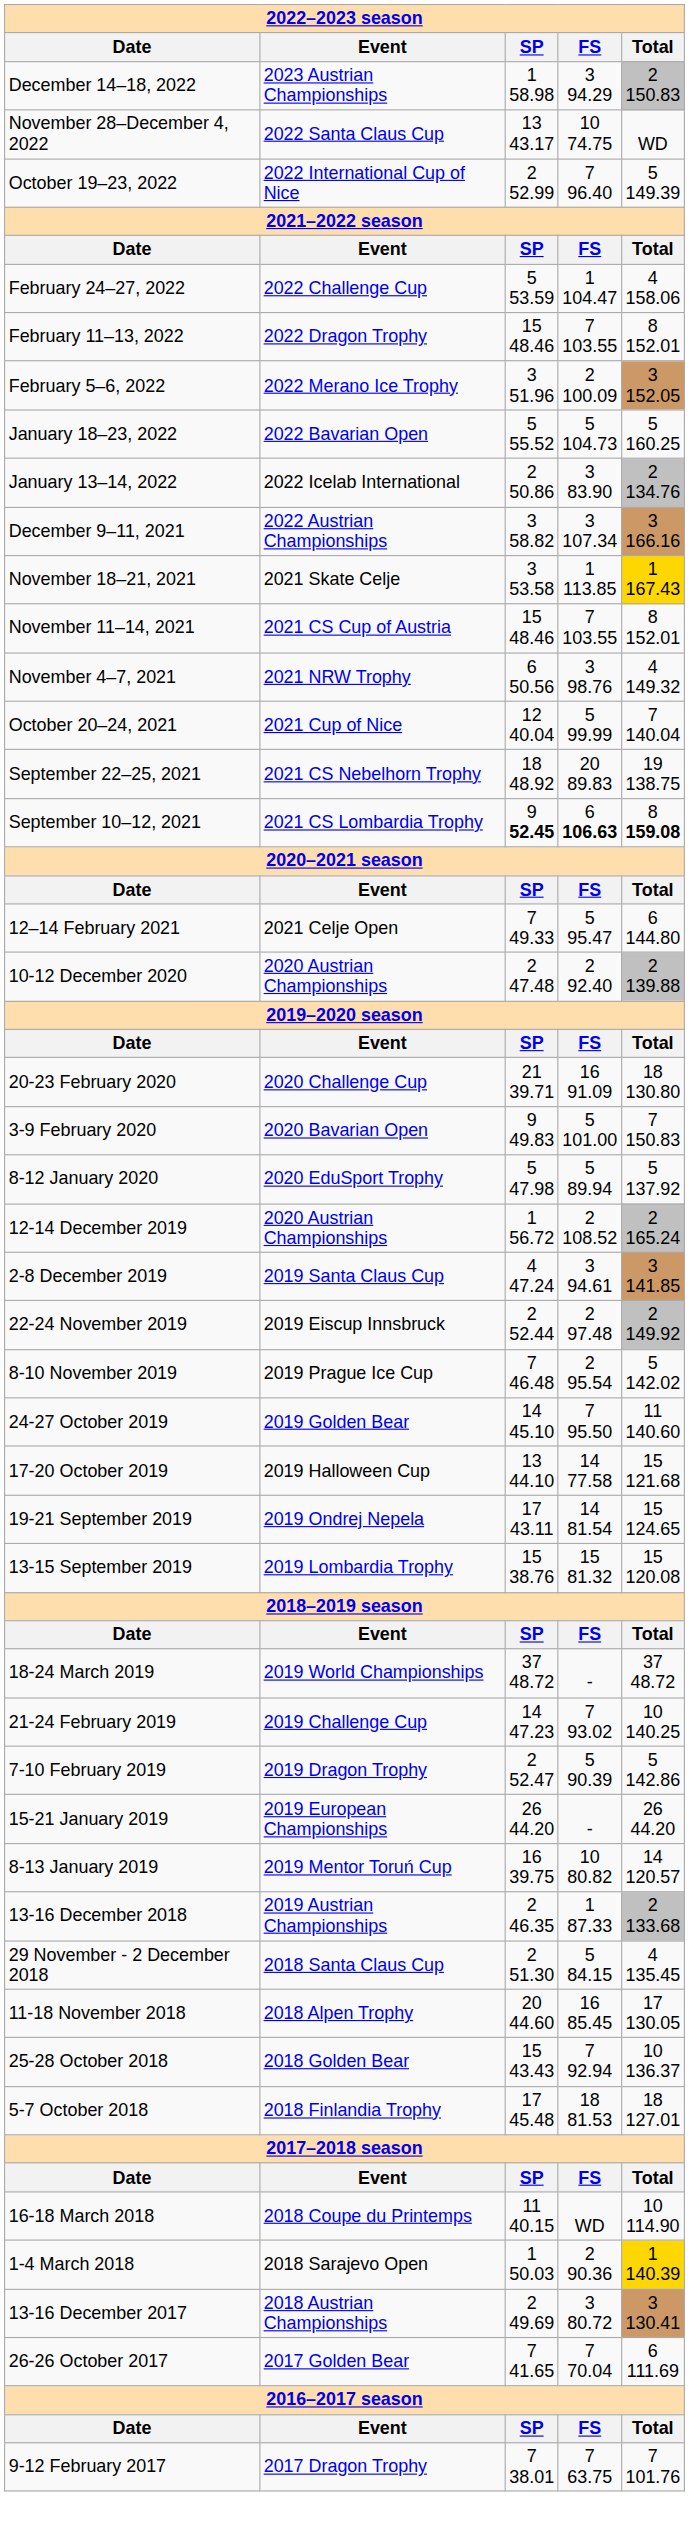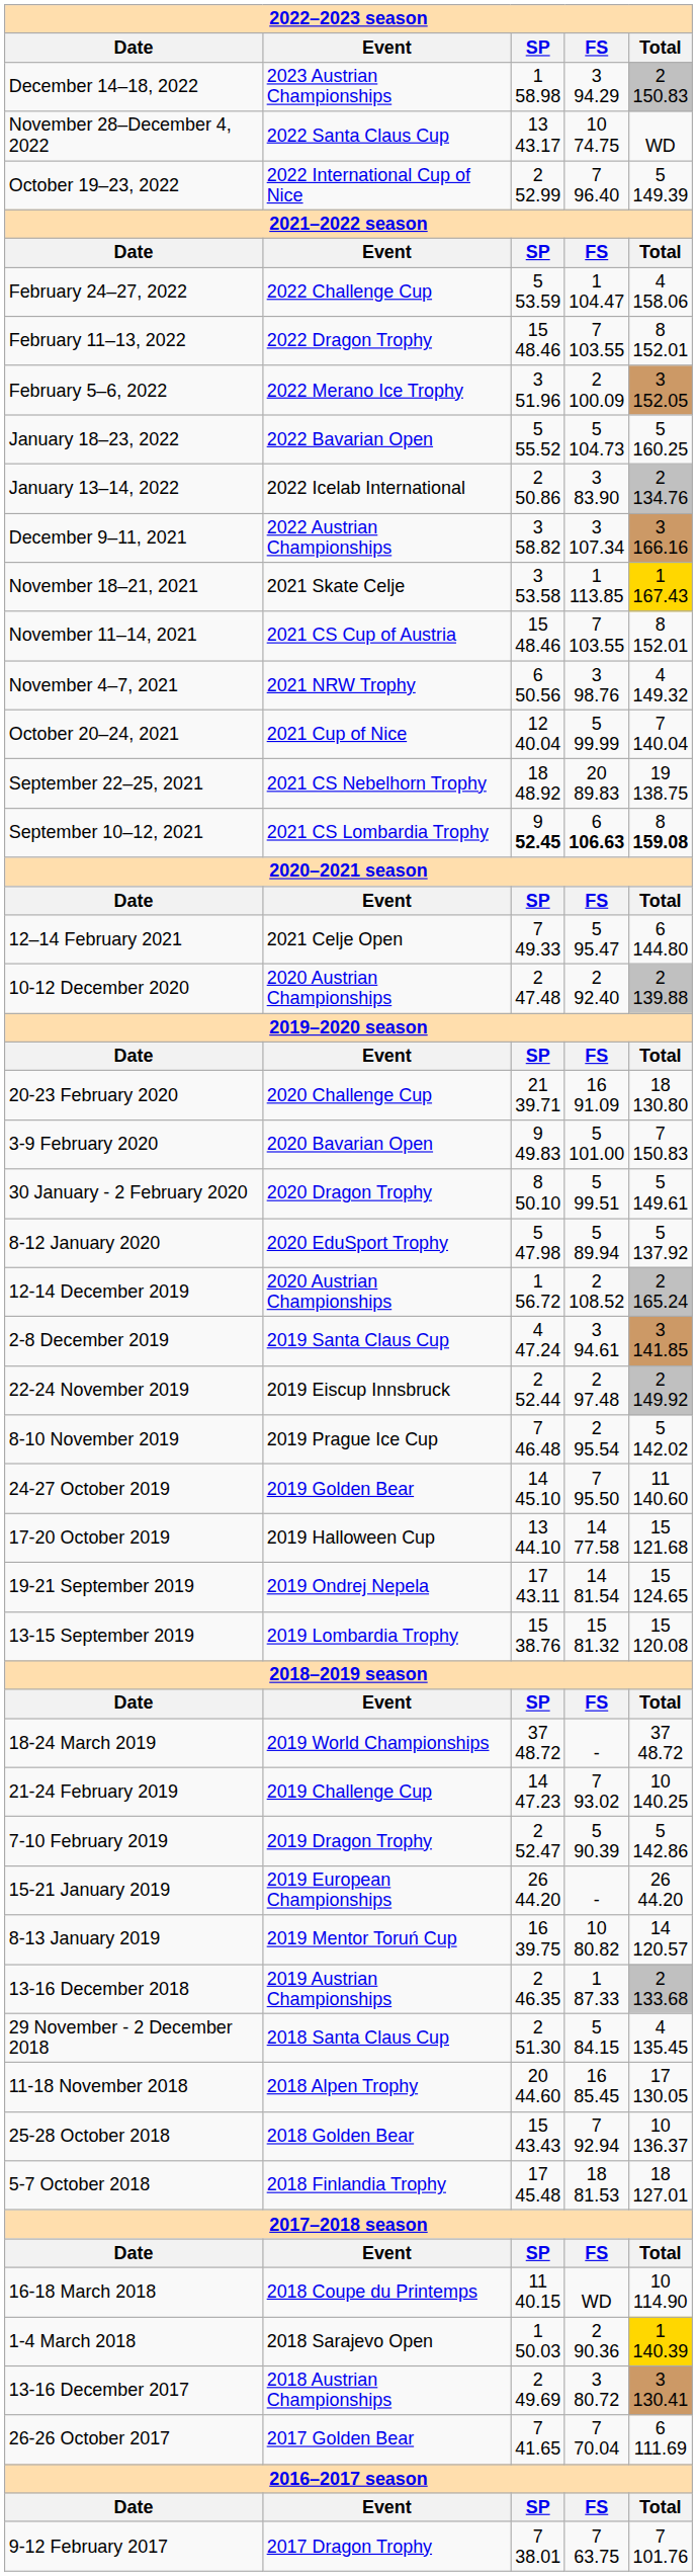+ row: 30 January - 2 February 2020 | 2020 Dragon Trophy | 8 50.10 | 5 99.51 | 5 149.61
